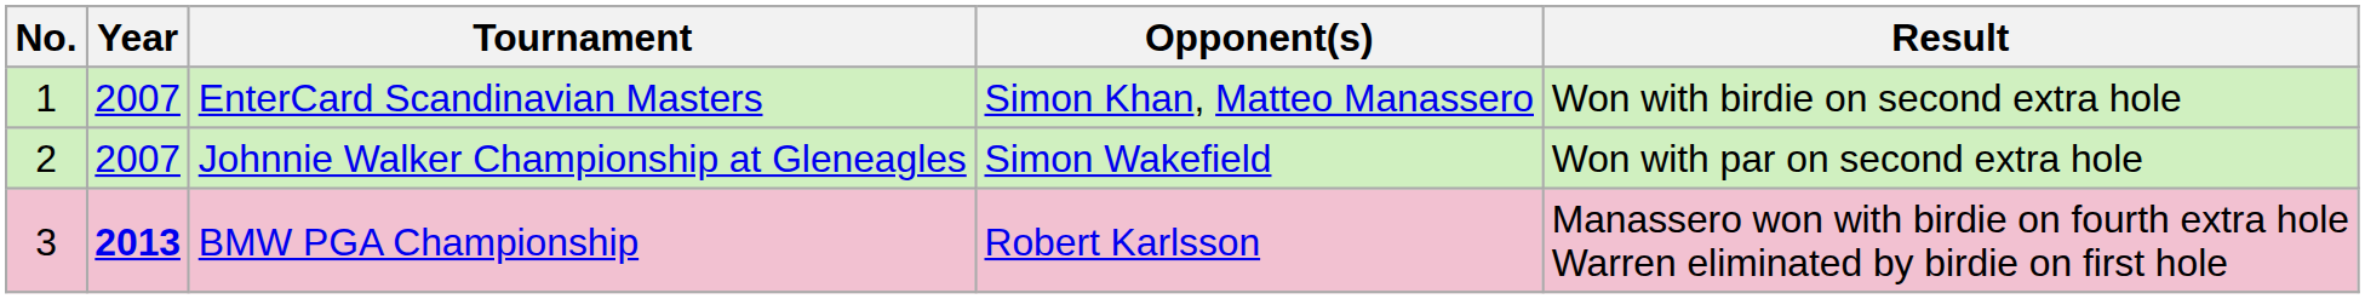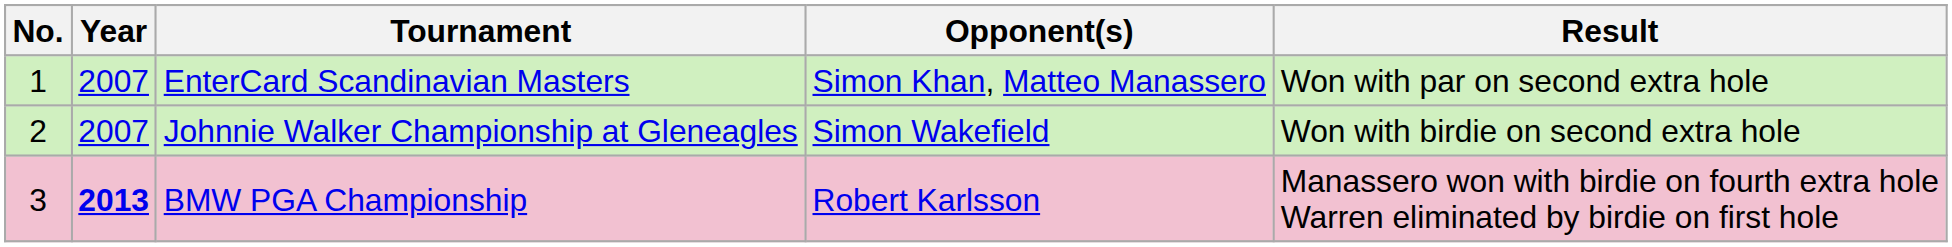EnterCard Scandinavian Masters | Result: Won with birdie on second extra hole -> Won with par on second extra hole
Johnnie Walker Championship at Gleneagles | Result: Won with par on second extra hole -> Won with birdie on second extra hole
